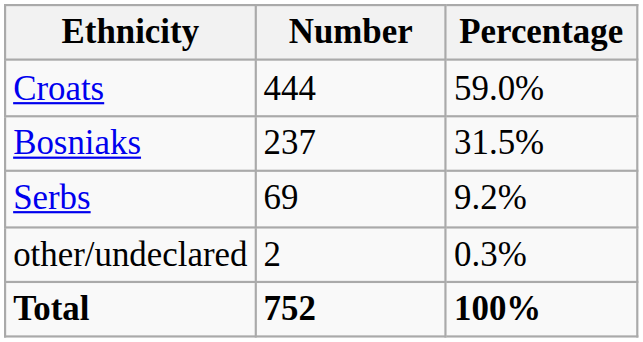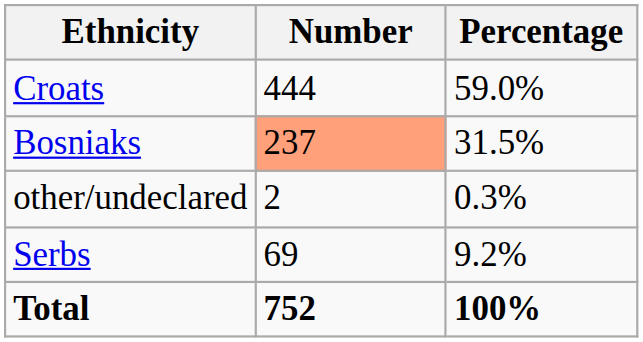Bosniaks | Number: no background -> lightsalmon background
rows swapped: Serbs <-> other/undeclared
